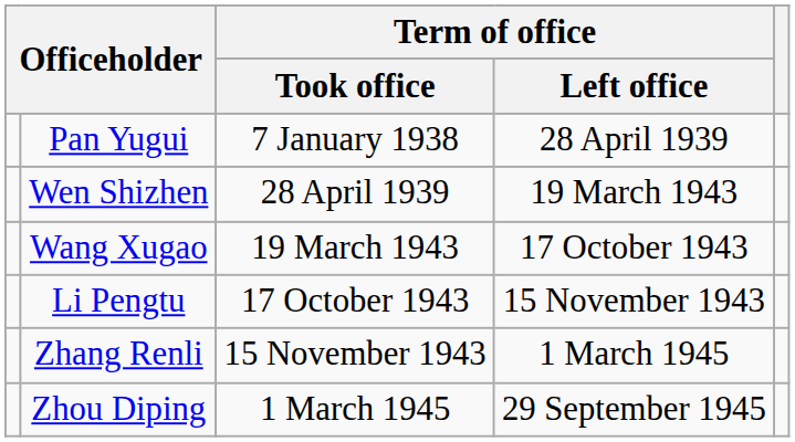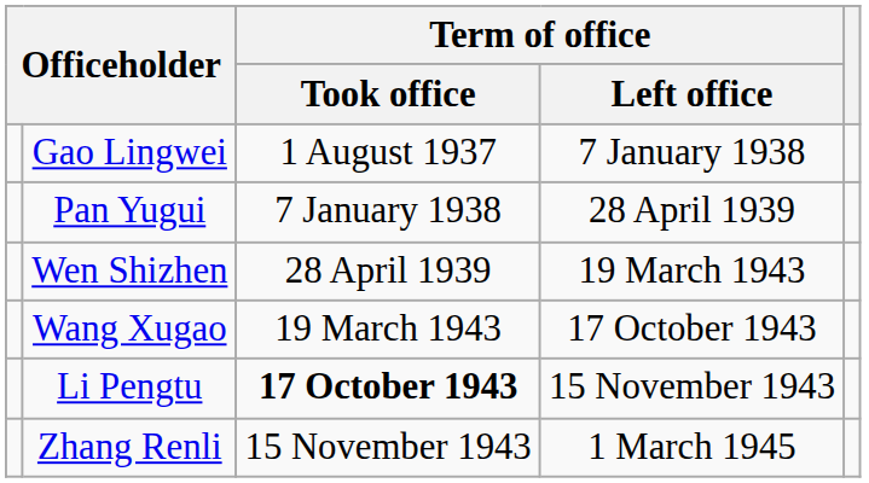+ row: Gao Lingwei | 1 August 1937 | 7 January 1938
Li Pengtu | Term of office / Took office: normal -> bold
- row: Zhou Diping | 1 March 1945 | 29 September 1945
